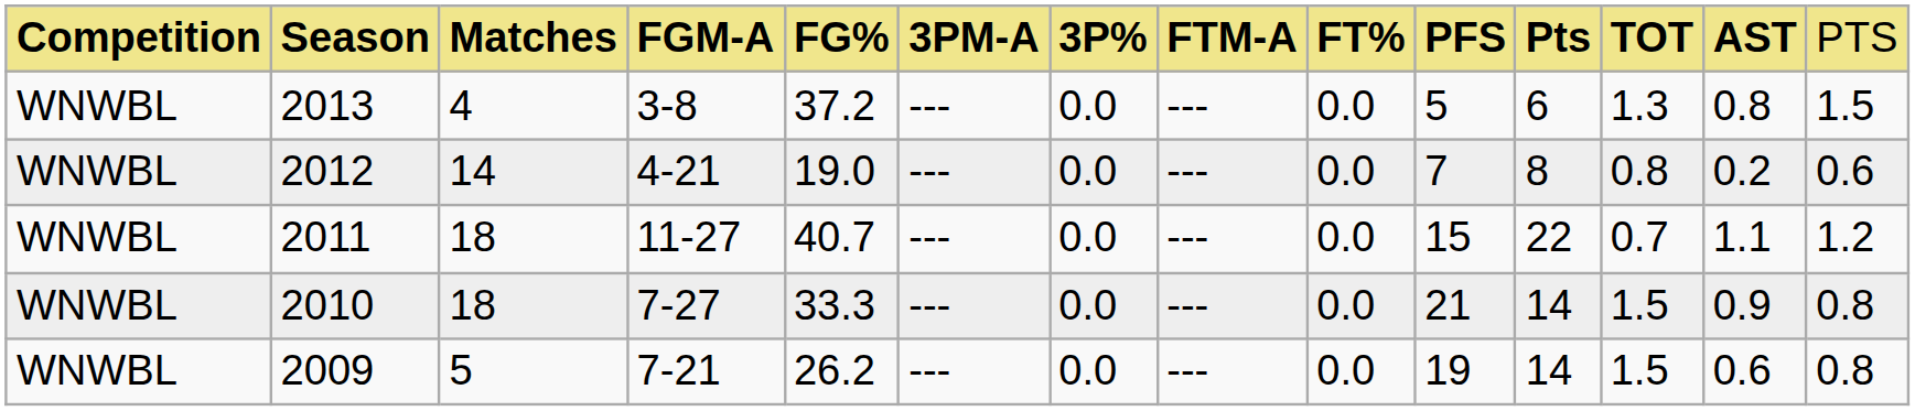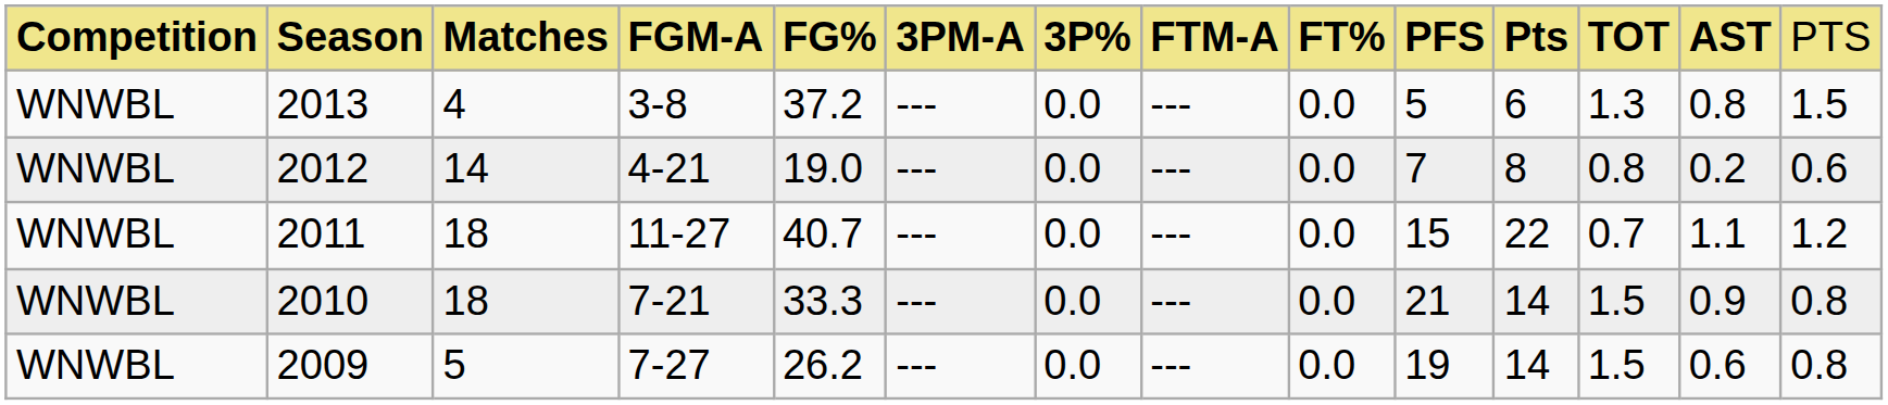2010 | column 4: 7-27 -> 7-21
2009 | column 4: 7-21 -> 7-27
